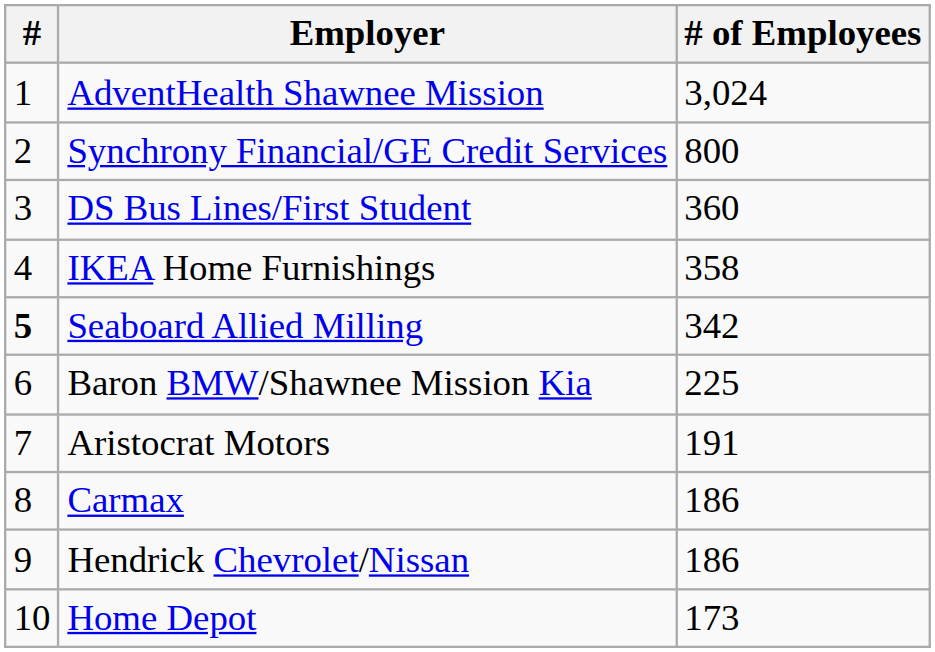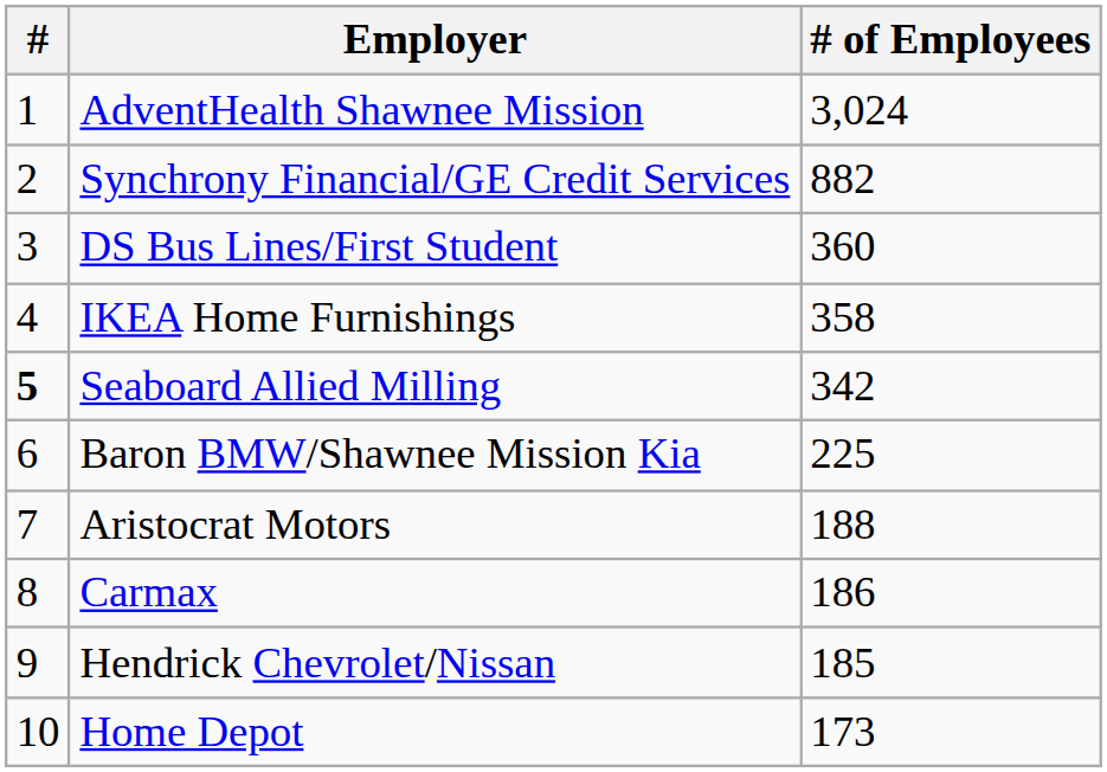Synchrony Financial/GE Credit Services | # of Employees: 800 -> 882
Aristocrat Motors | # of Employees: 191 -> 188
Hendrick Chevrolet/Nissan | # of Employees: 186 -> 185
